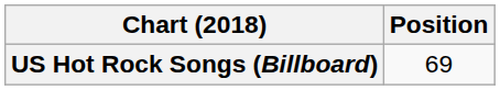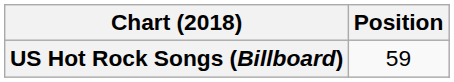US Hot Rock Songs (Billboard) | Position: 69 -> 59
